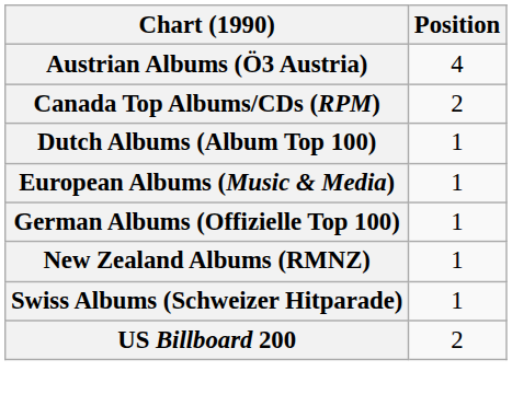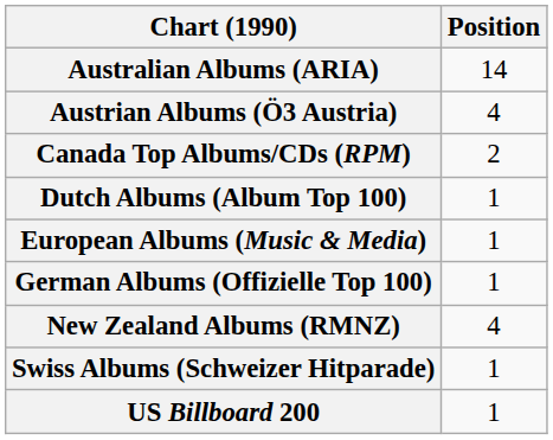+ row: Australian Albums (ARIA) | 14
New Zealand Albums (RMNZ) | Position: 1 -> 4
US Billboard 200 | Position: 2 -> 1
